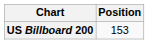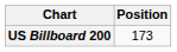US Billboard 200 | Position: 153 -> 173
